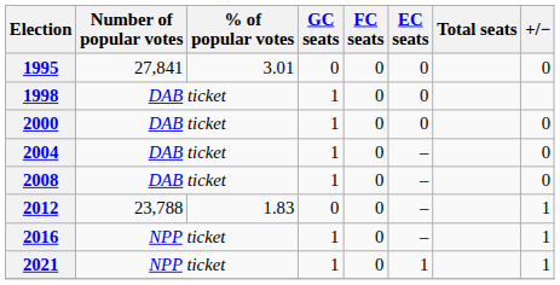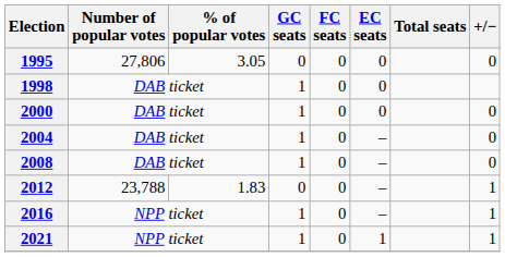1995 | Number of popular votes: 27,841 -> 27,806
1995 | % of popular votes: 3.01 -> 3.05
